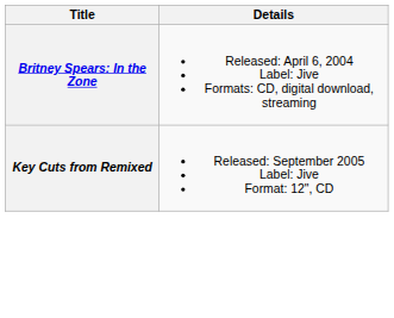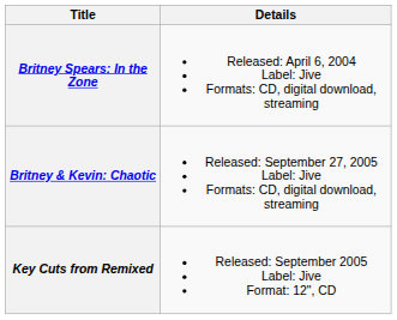+ row: Britney & Kevin: Chaotic | Released: September 27, 2005 Label: Jive Formats: CD, digital download, streaming
